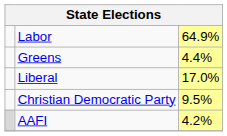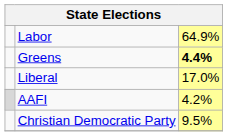Greens | column 3: normal -> bold
rows swapped: Christian Democratic Party <-> AAFI
